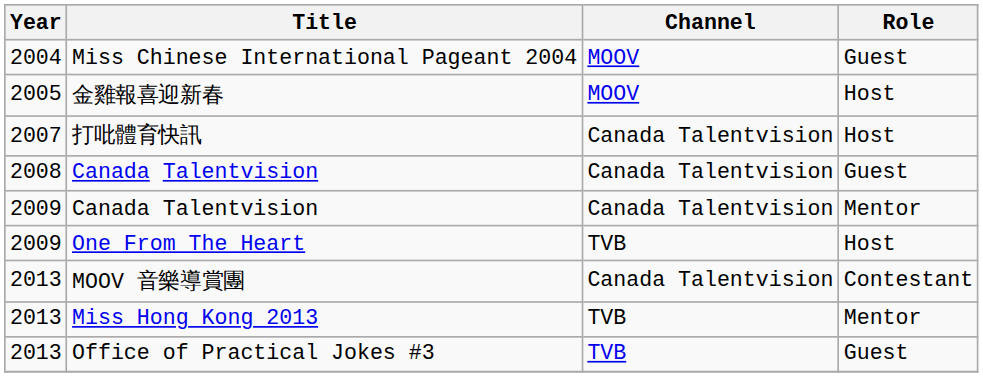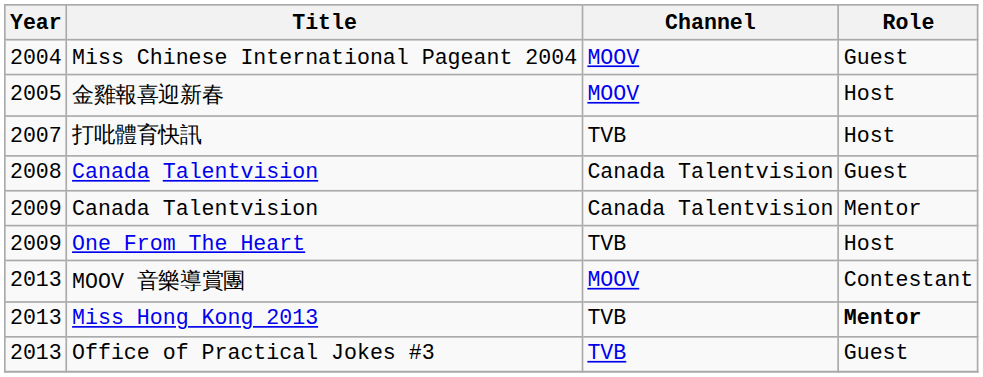打吡體育快訊 | Channel: Canada Talentvision -> TVB
MOOV 音樂導賞團 | Channel: Canada Talentvision -> MOOV
Miss Hong Kong 2013 | Role: normal -> bold
